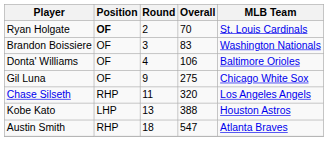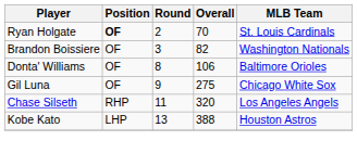Brandon Boissiere | Overall: 83 -> 82
Donta' Williams | Round: 4 -> 8
- row: Austin Smith | RHP | 18 | 547 | Atlanta Braves
